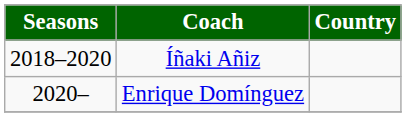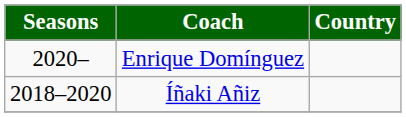rows swapped: Íñaki Añiz <-> Enrique Domínguez
